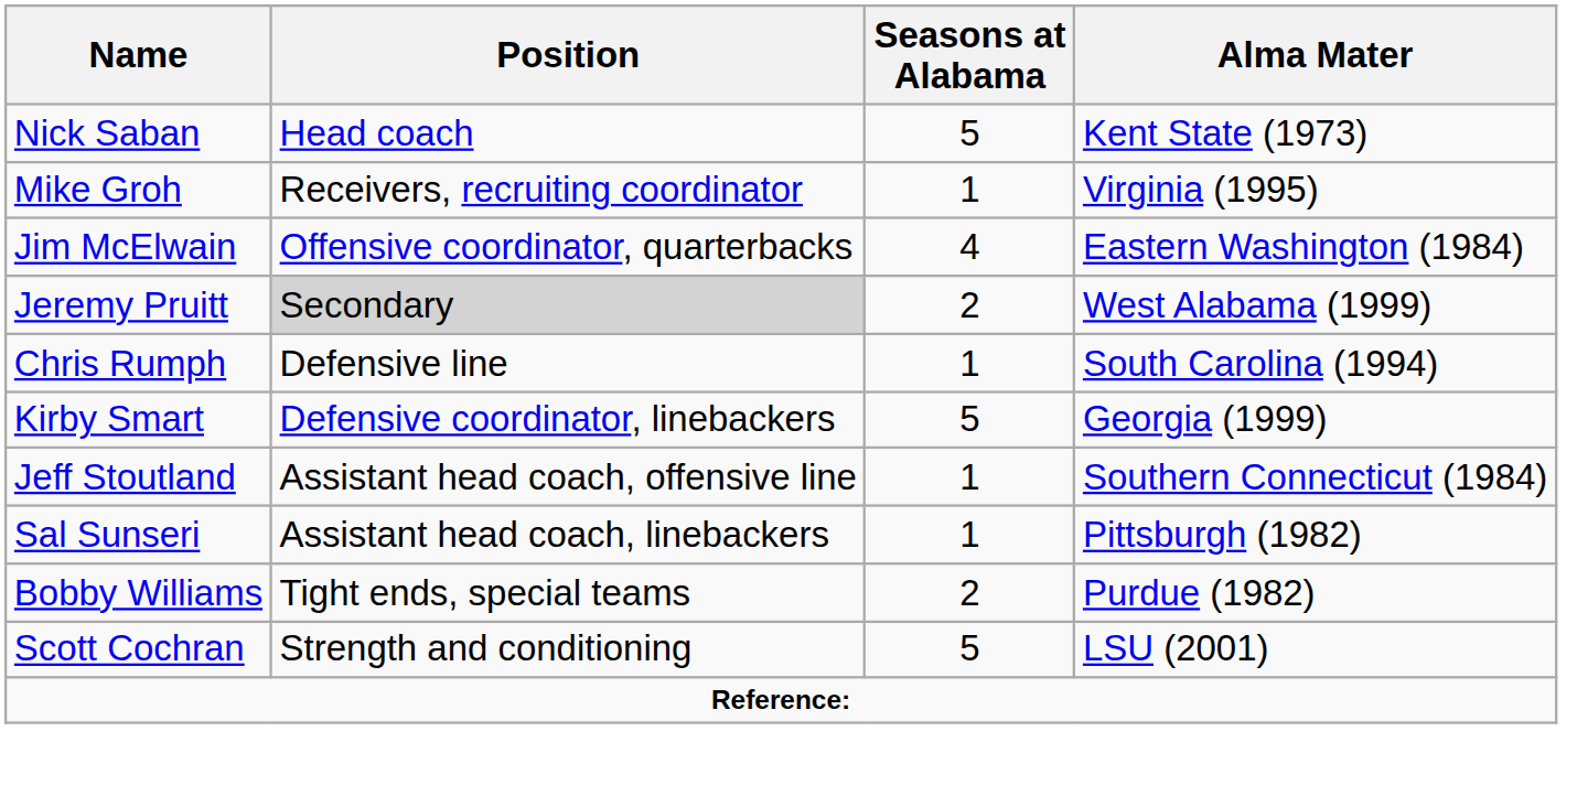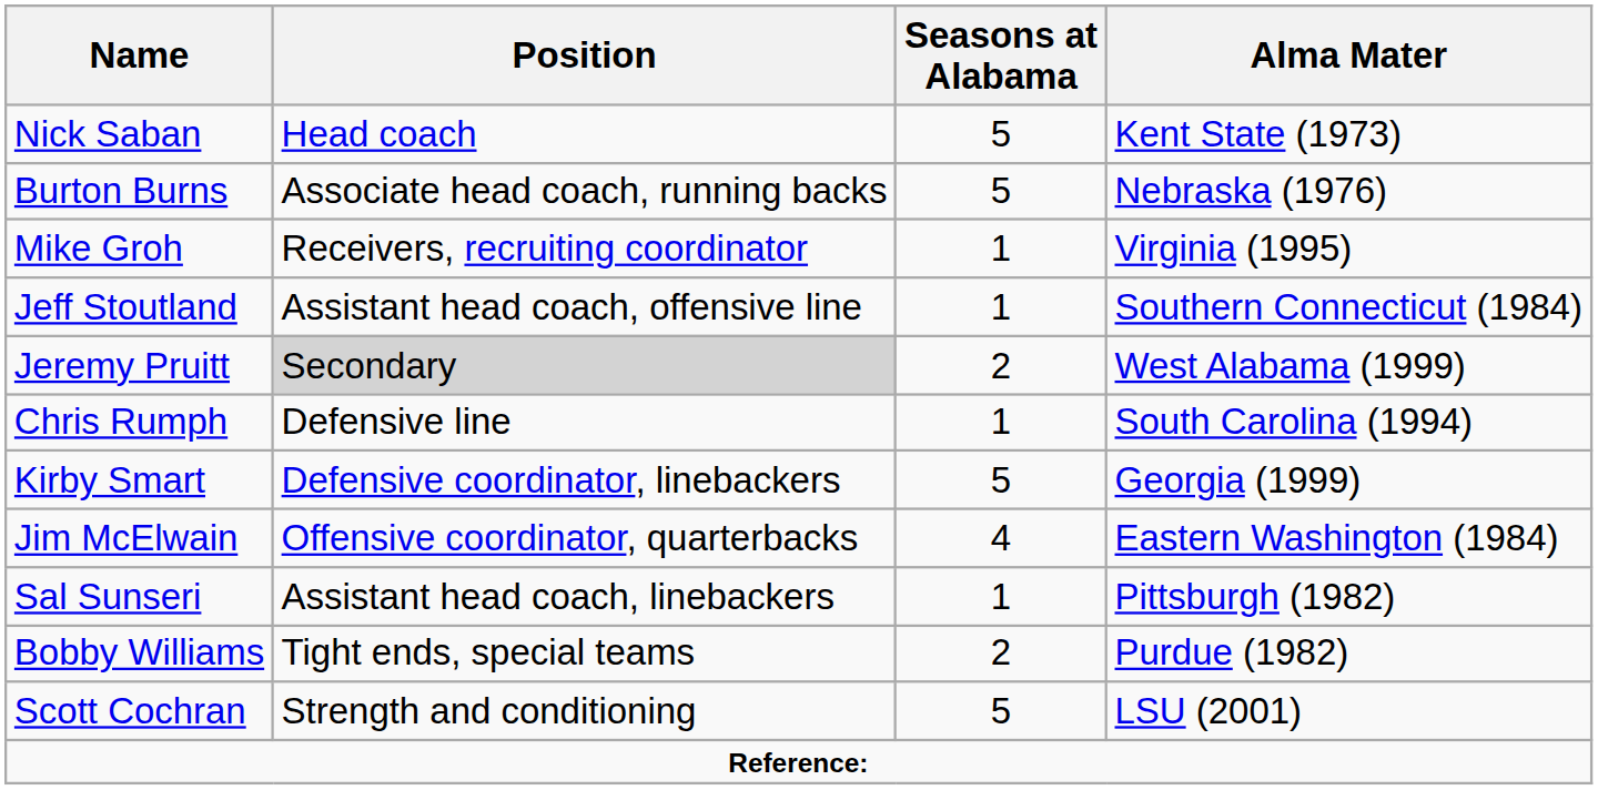+ row: Burton Burns | Associate head coach, running backs | 5 | Nebraska (1976)
rows swapped: Jim McElwain <-> Jeff Stoutland
